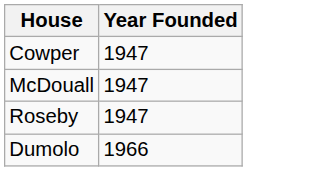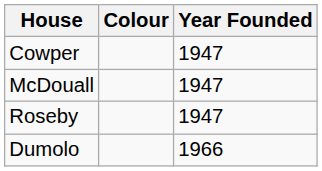+ column: Colour
